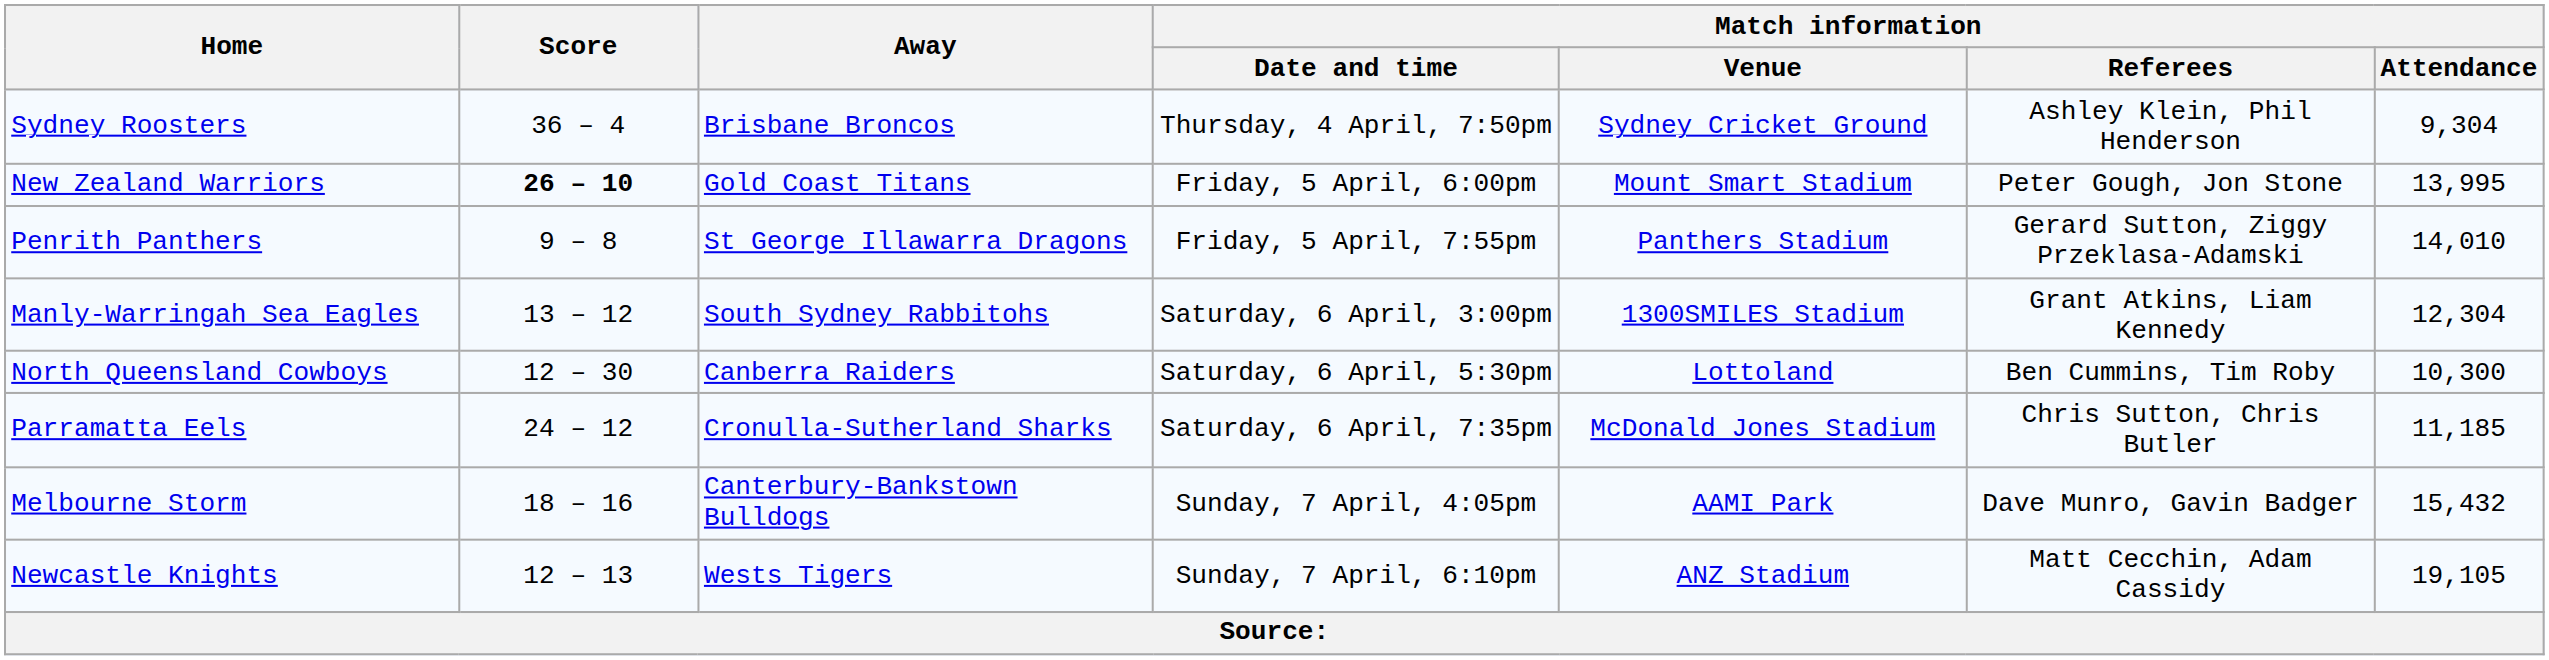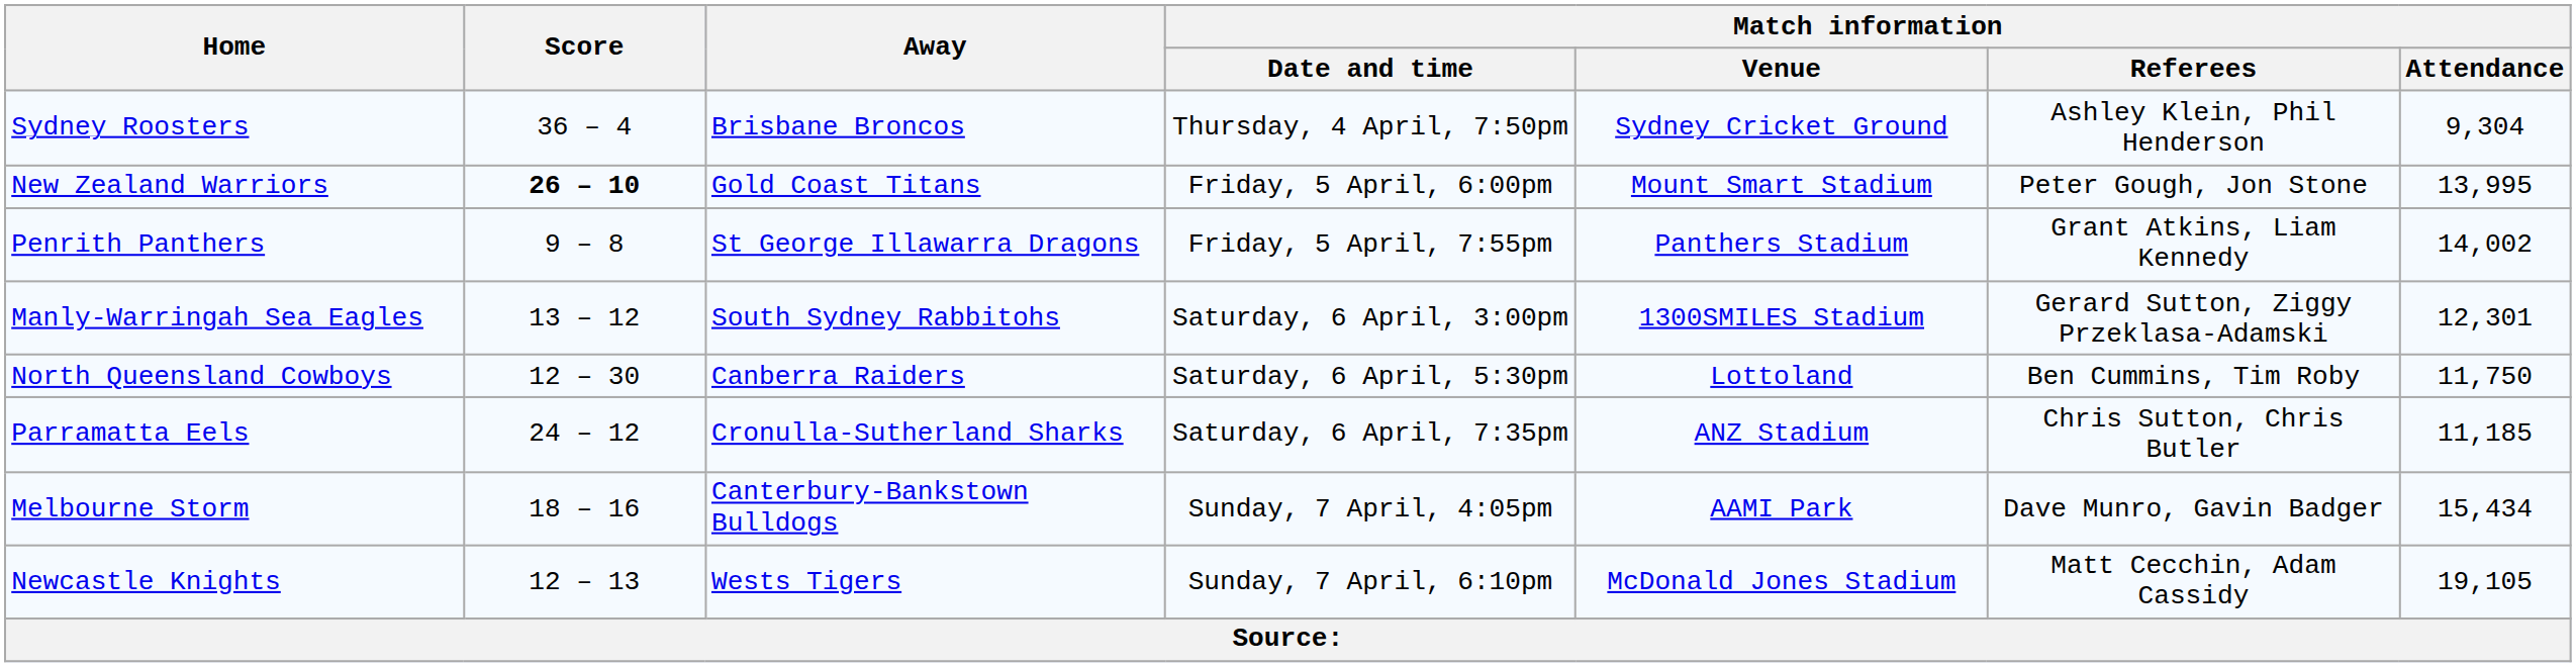Penrith Panthers | Match information / Referees: Gerard Sutton, Ziggy Przeklasa-Adamski -> Grant Atkins, Liam Kennedy
Penrith Panthers | Match information / Attendance: 14,010 -> 14,002
Manly-Warringah Sea Eagles | Match information / Referees: Grant Atkins, Liam Kennedy -> Gerard Sutton, Ziggy Przeklasa-Adamski
Manly-Warringah Sea Eagles | Match information / Attendance: 12,304 -> 12,301
North Queensland Cowboys | Match information / Attendance: 10,300 -> 11,750
Parramatta Eels | Match information / Venue: McDonald Jones Stadium -> ANZ Stadium
Melbourne Storm | Match information / Attendance: 15,432 -> 15,434
Newcastle Knights | Match information / Venue: ANZ Stadium -> McDonald Jones Stadium
